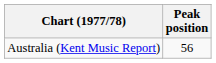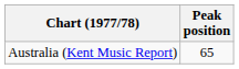Australia (Kent Music Report) | Peak position: 56 -> 65
